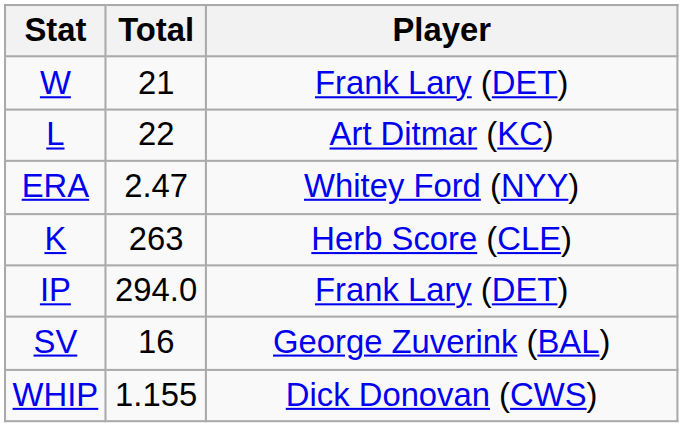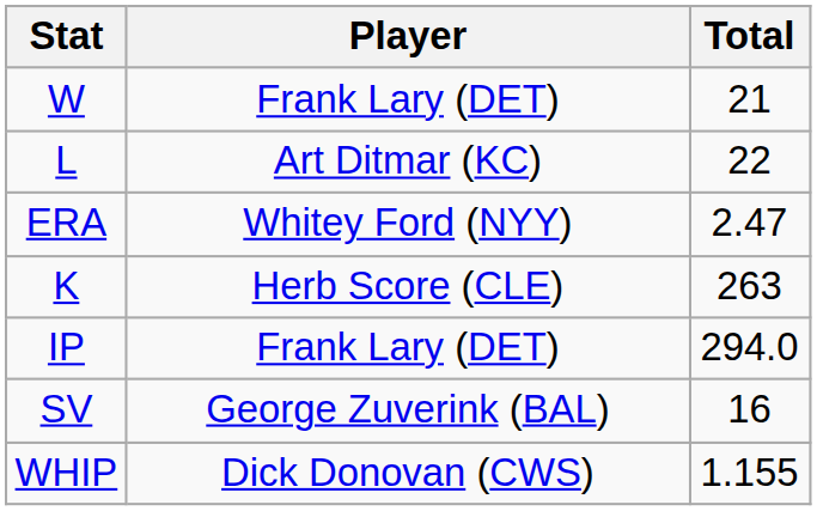columns swapped: Player <-> Total
